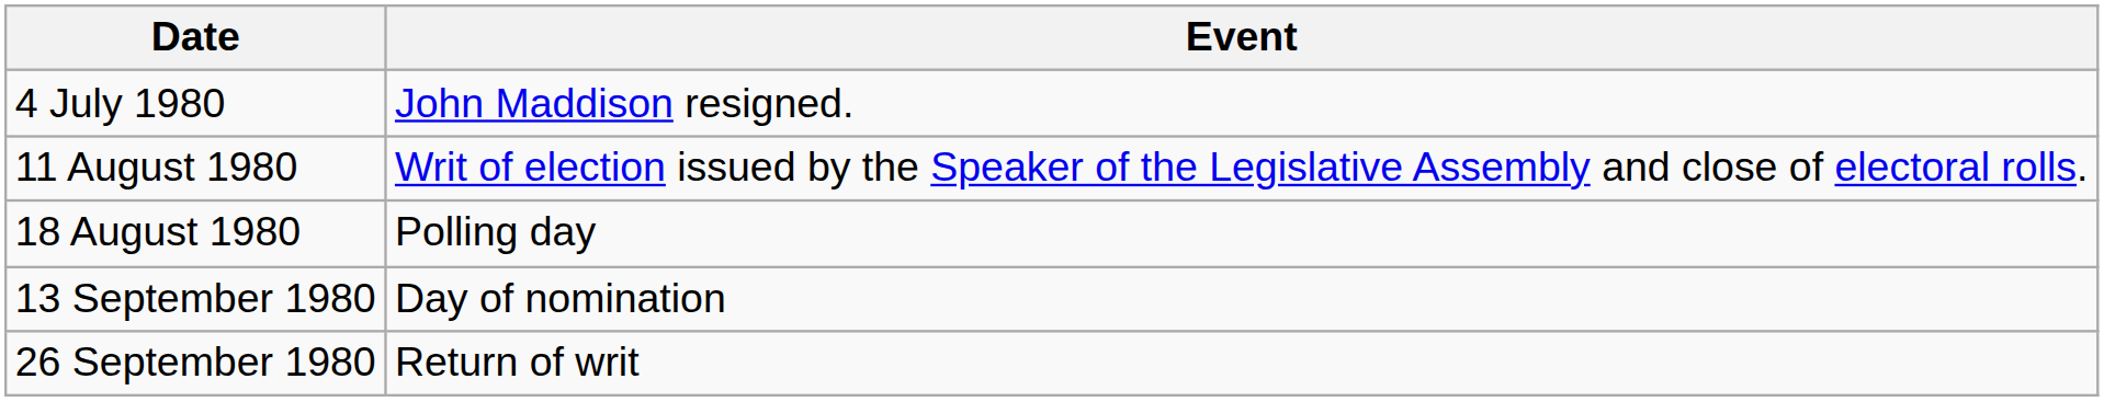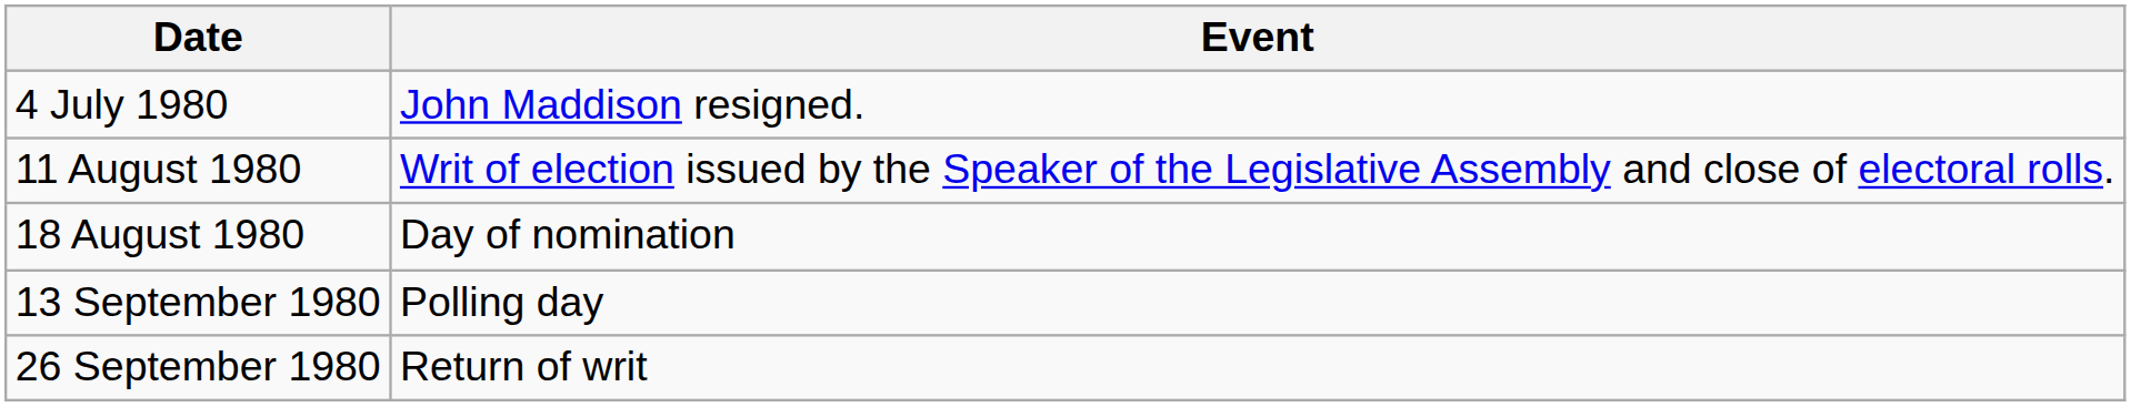18 August 1980 | Event: Polling day -> Day of nomination
13 September 1980 | Event: Day of nomination -> Polling day
